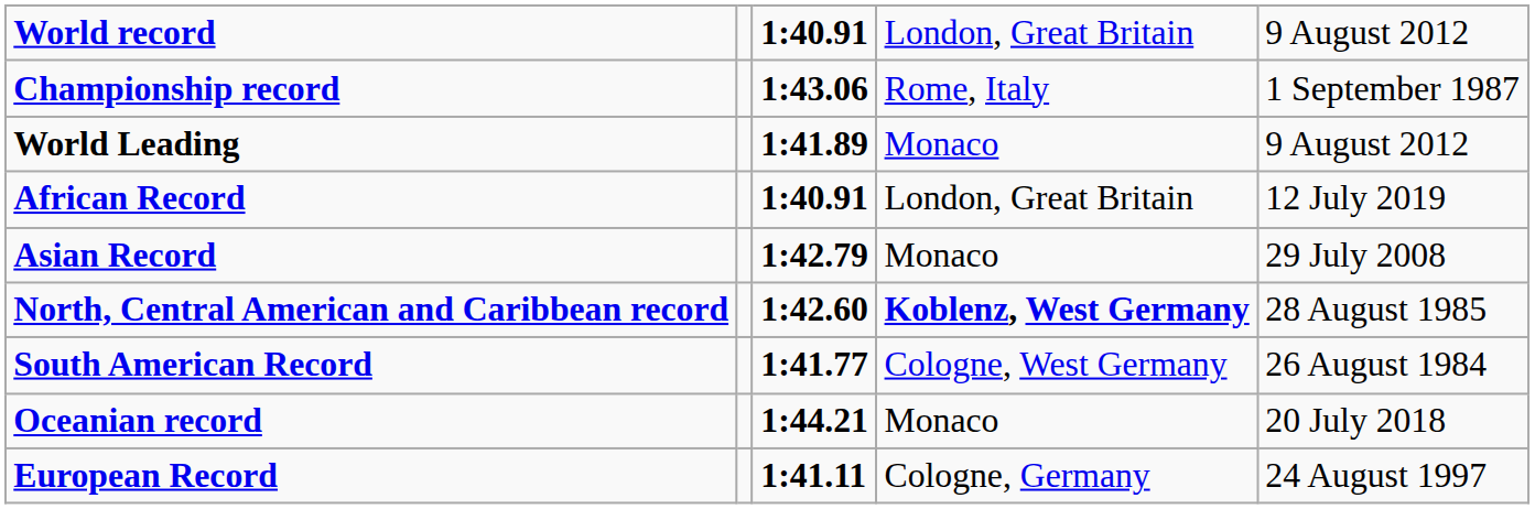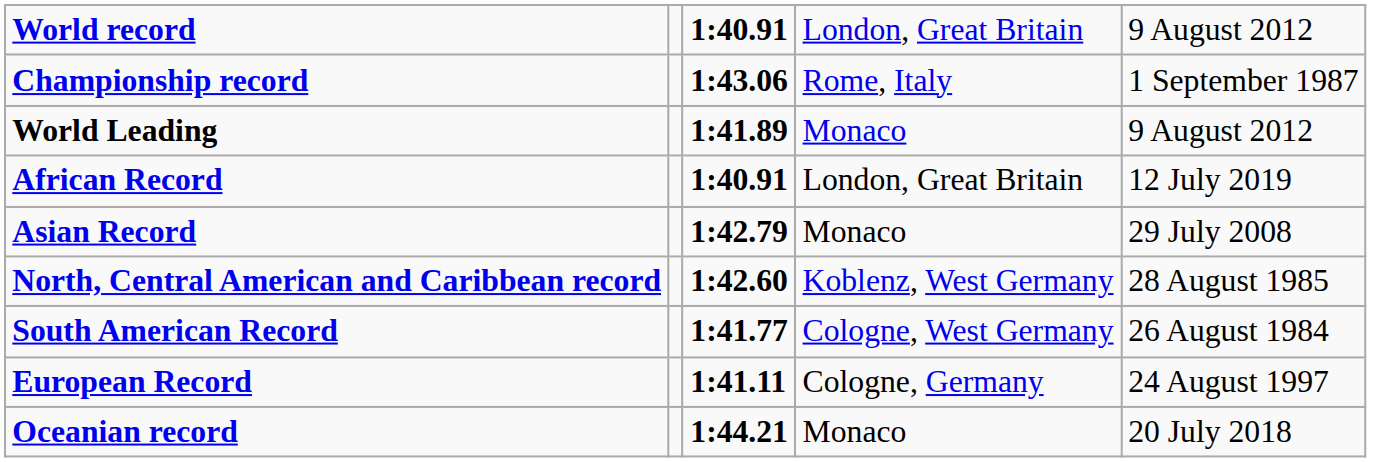North, Central American and Caribbean record | column 4: bold -> normal
rows swapped: European Record <-> Oceanian record
